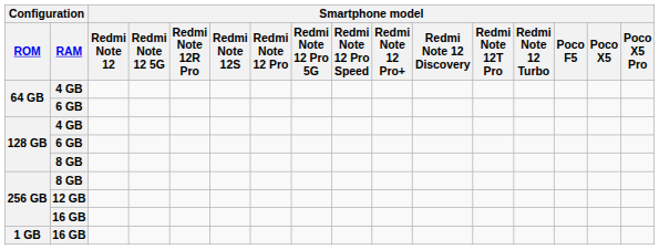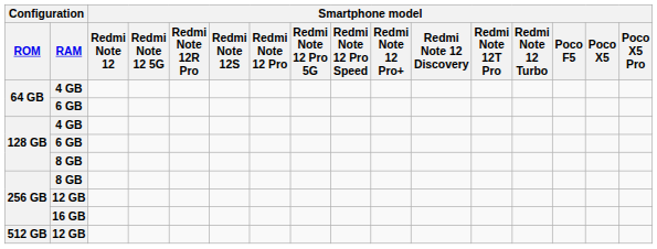+ row: 512 GB | 12 GB
- row: 1 GB | 16 GB
